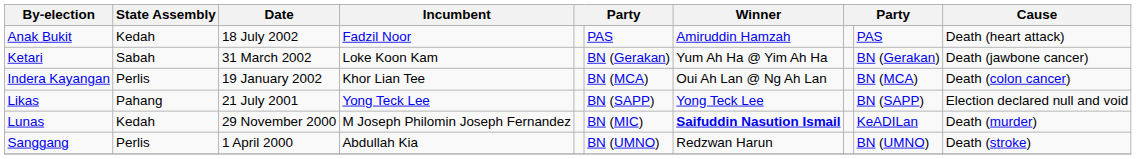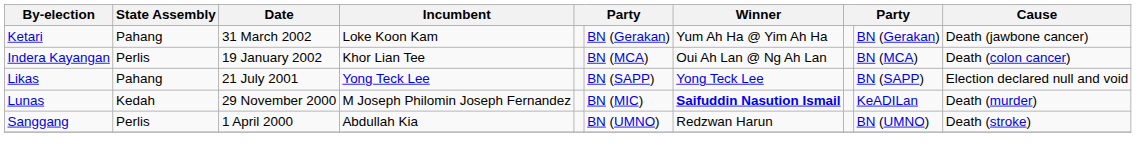- row: Anak Bukit | Kedah | 18 July 2002 | Fadzil Noor | PAS | Amiruddin Hamzah | PAS | Death (heart attack)
Ketari | State Assembly: Sabah -> Pahang
